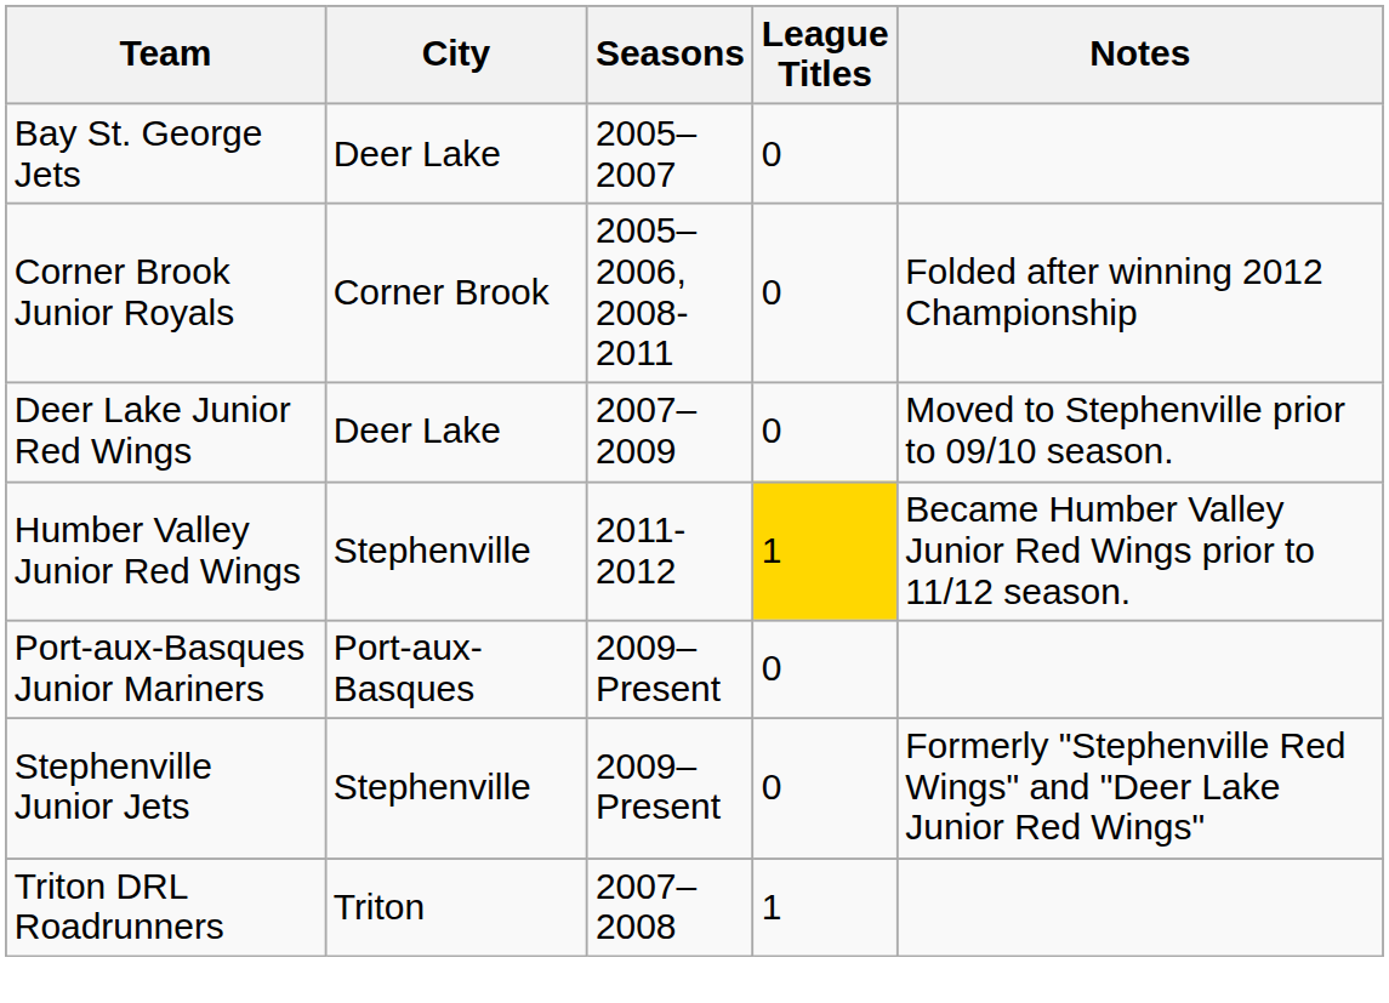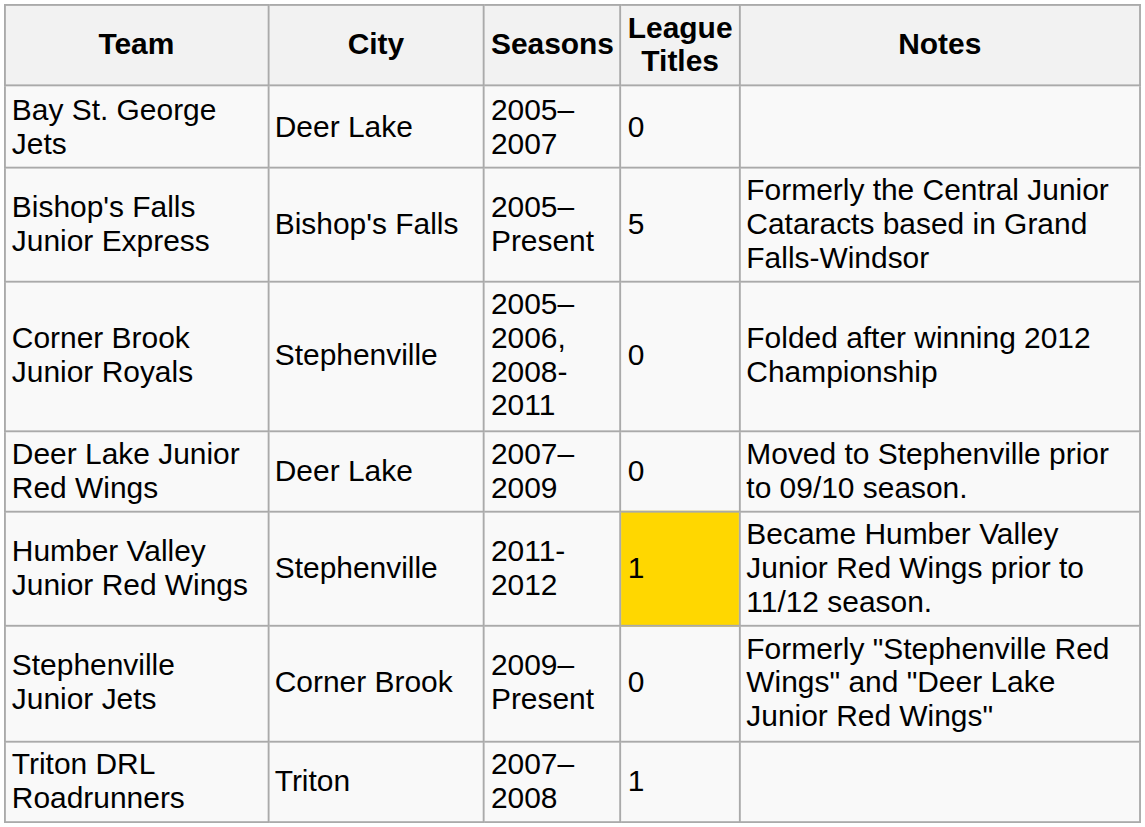+ row: Bishop's Falls Junior Express | Bishop's Falls | 2005–Present | 5 | Formerly the Central Junior Cataracts based in Grand Falls-Windsor
Corner Brook Junior Royals | City: Corner Brook -> Stephenville
- row: Port-aux-Basques Junior Mariners | Port-aux-Basques | 2009–Present | 0
Stephenville Junior Jets | City: Stephenville -> Corner Brook
